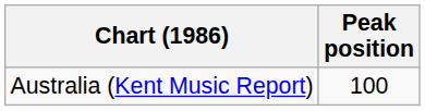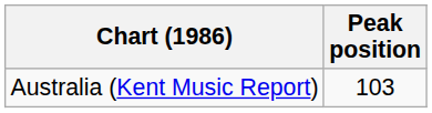Australia (Kent Music Report) | Peak position: 100 -> 103
